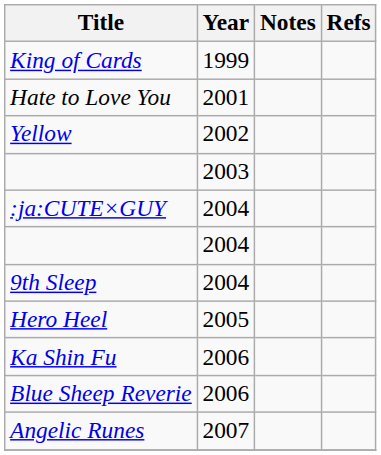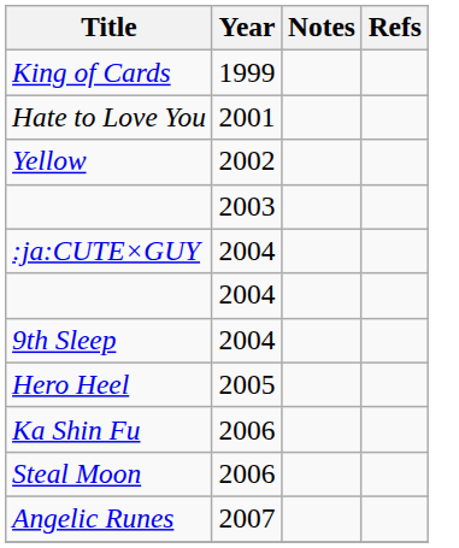+ row: Steal Moon | 2006
- row: Blue Sheep Reverie | 2006
